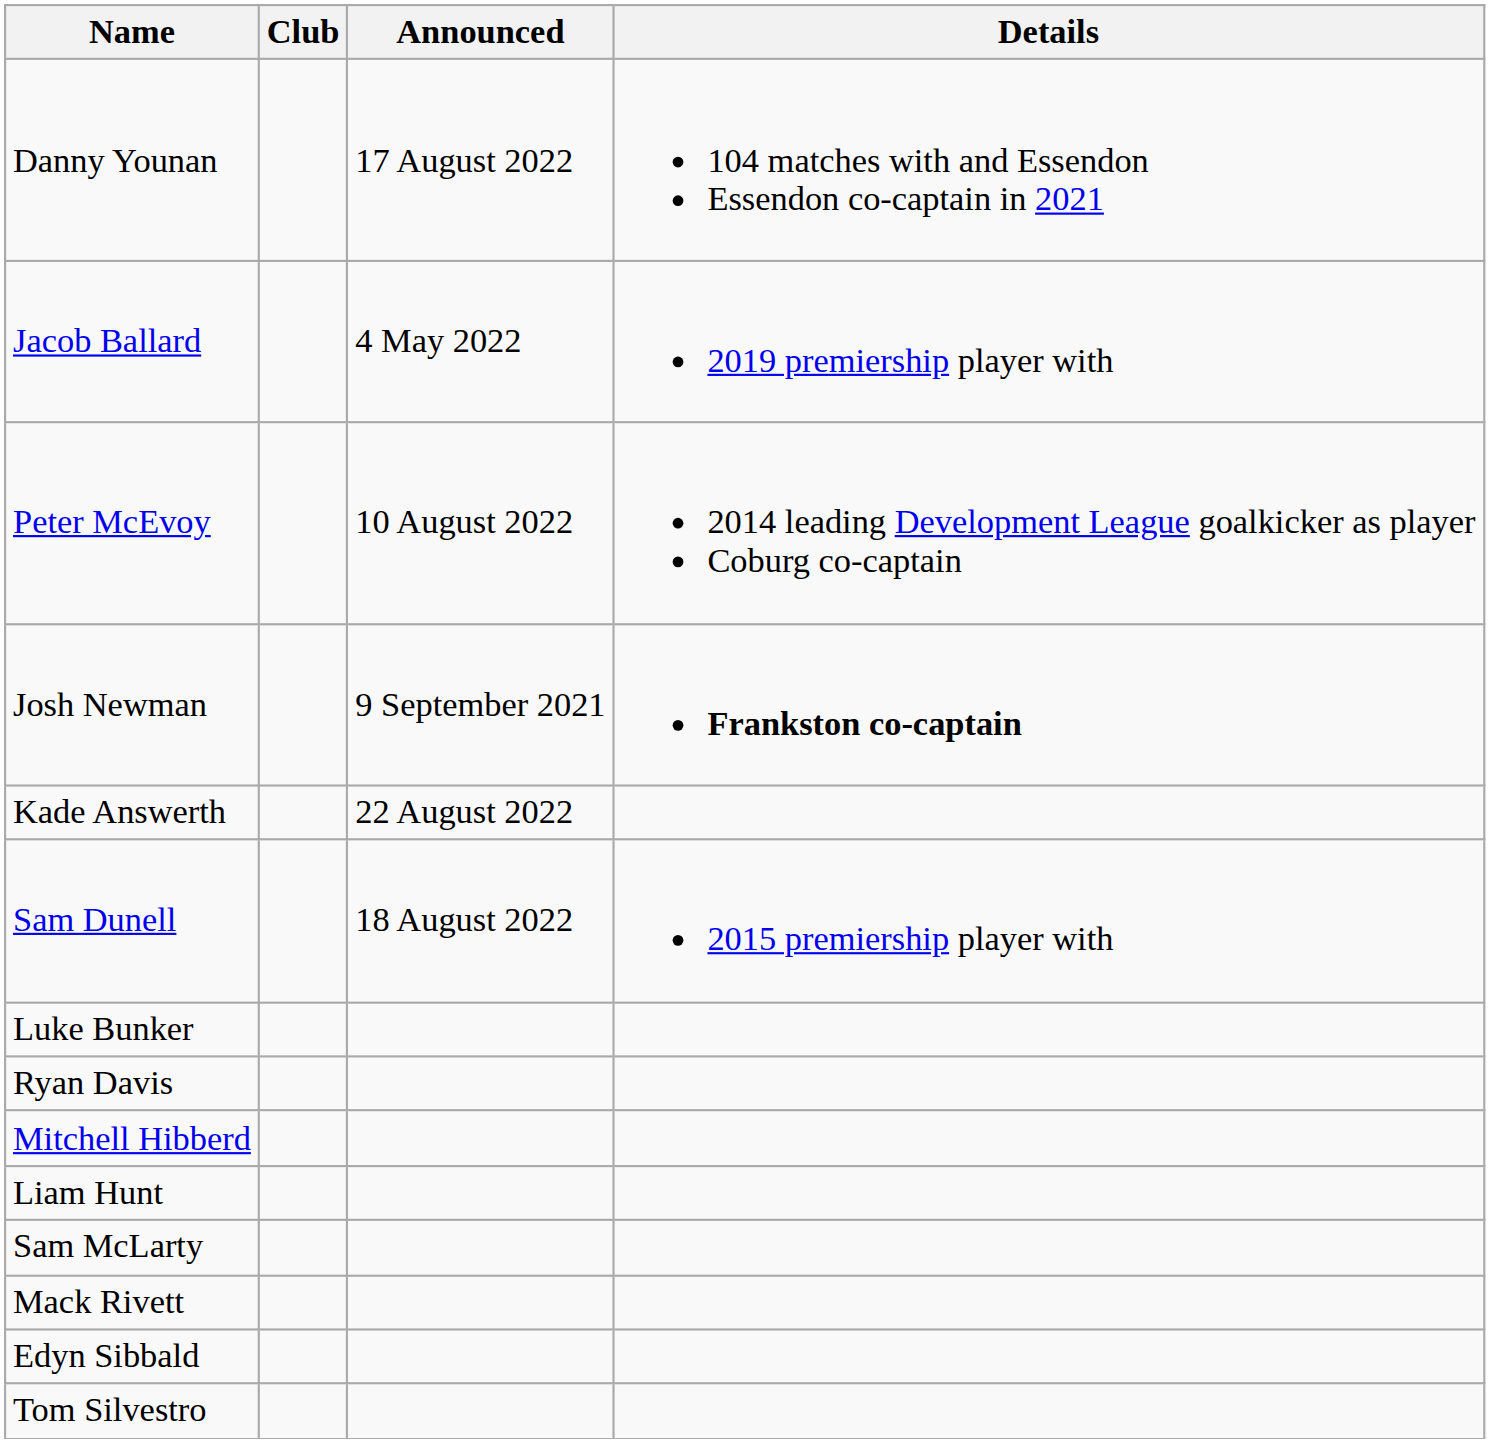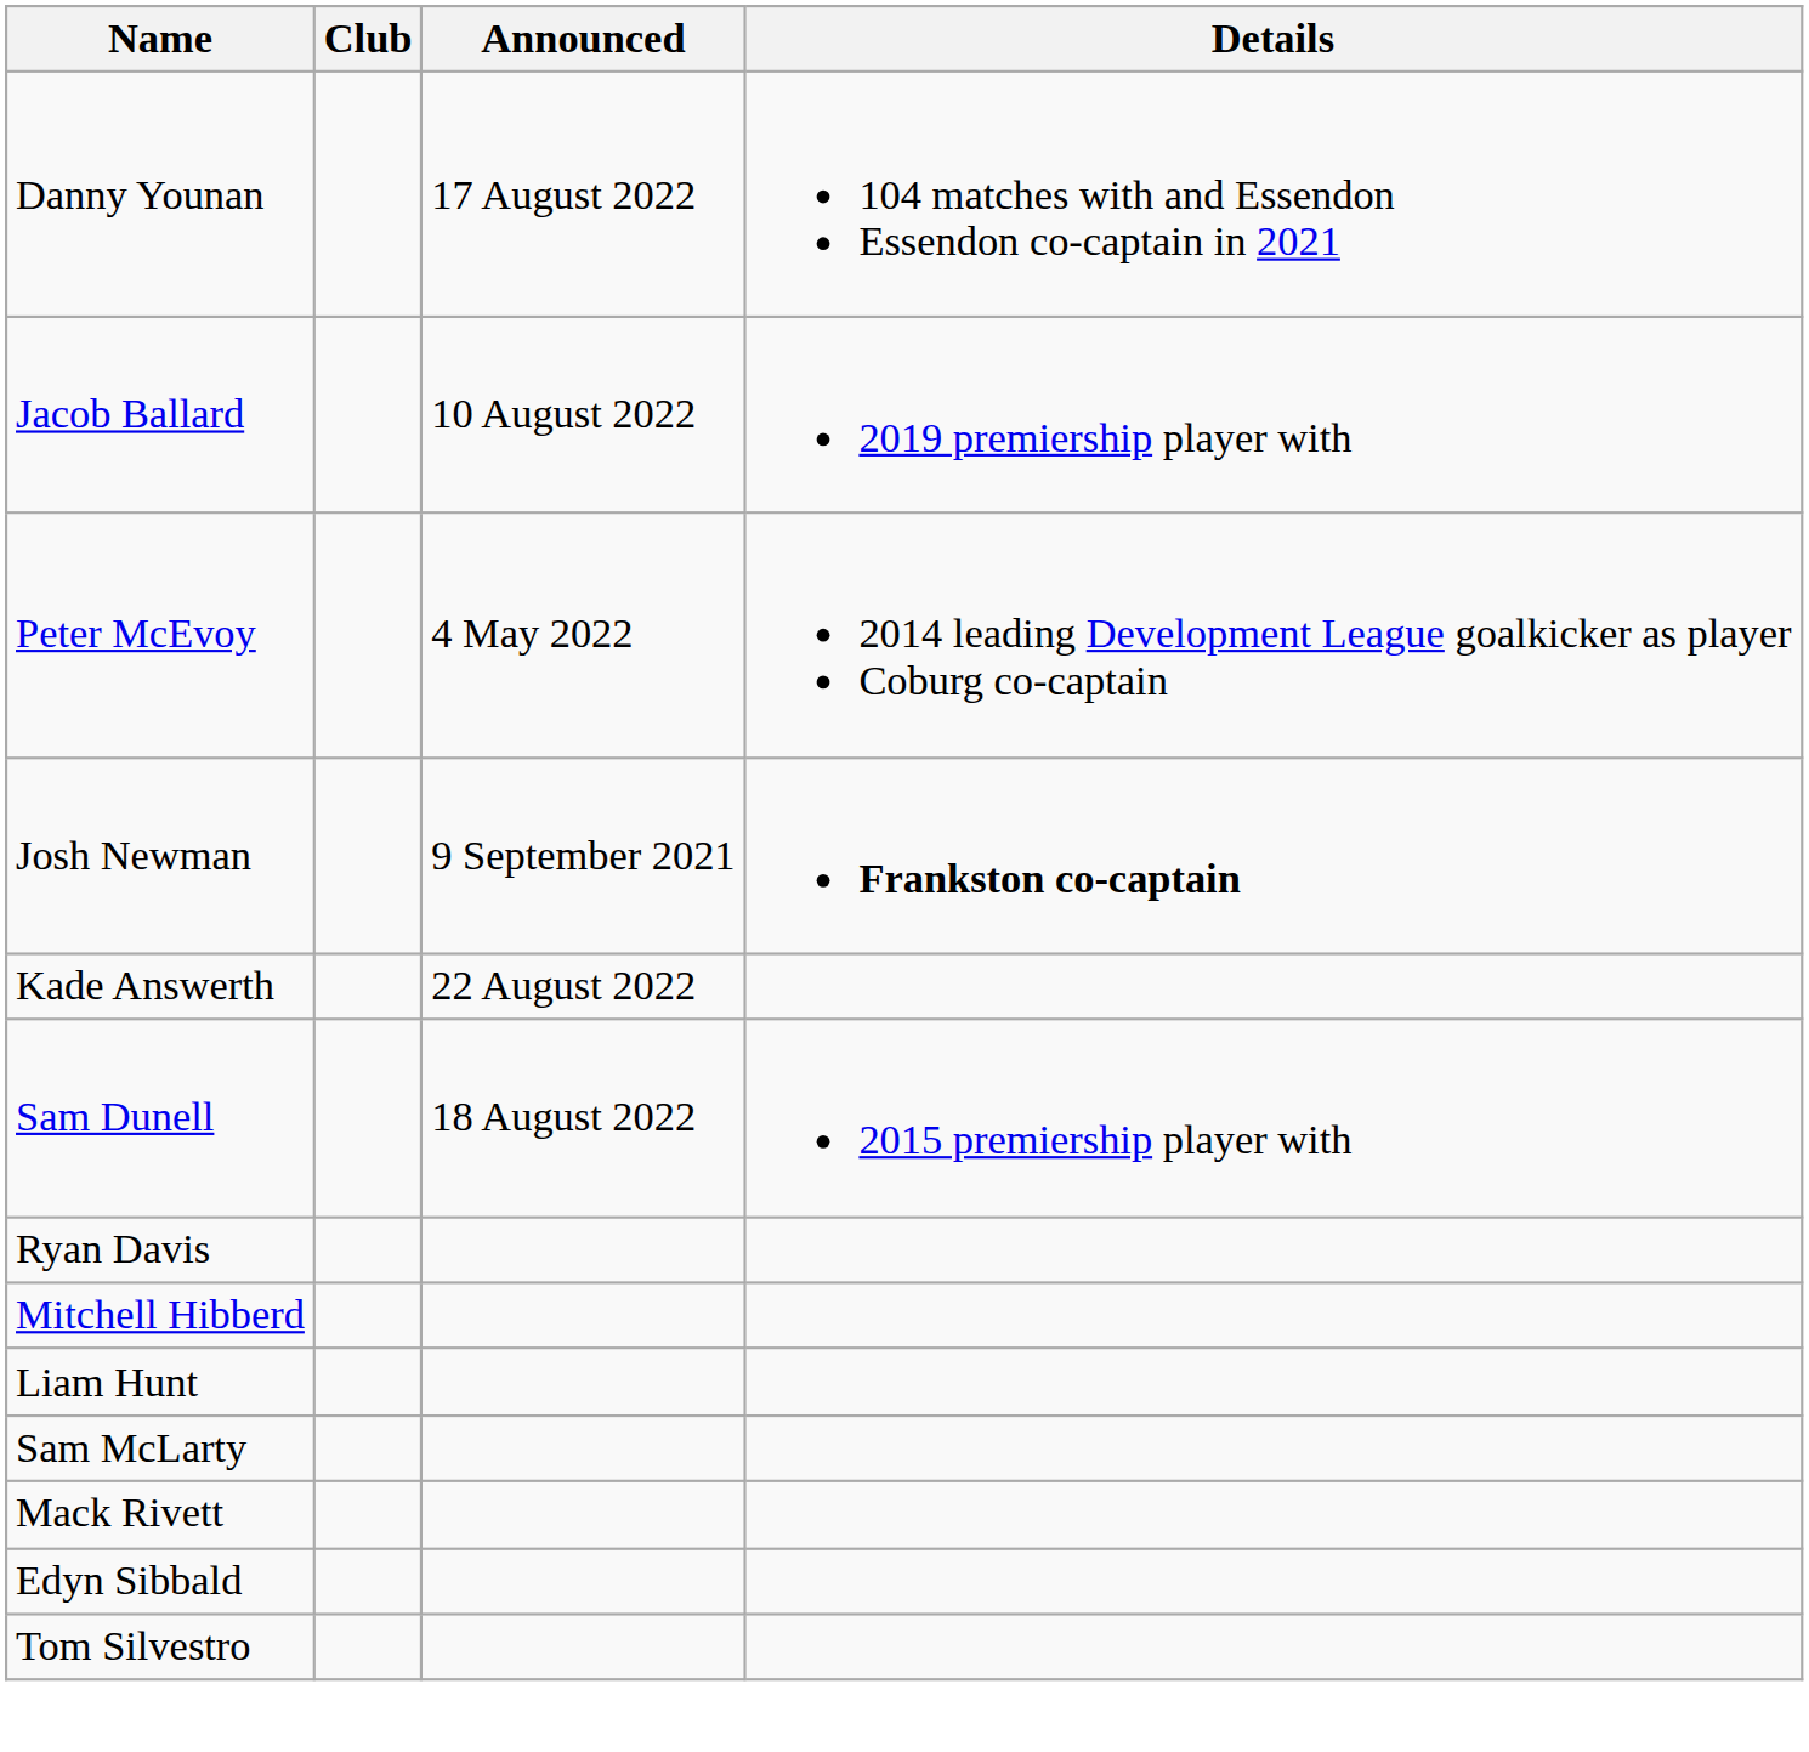Jacob Ballard | Announced: 4 May 2022 -> 10 August 2022
Peter McEvoy | Announced: 10 August 2022 -> 4 May 2022
- row: Luke Bunker
